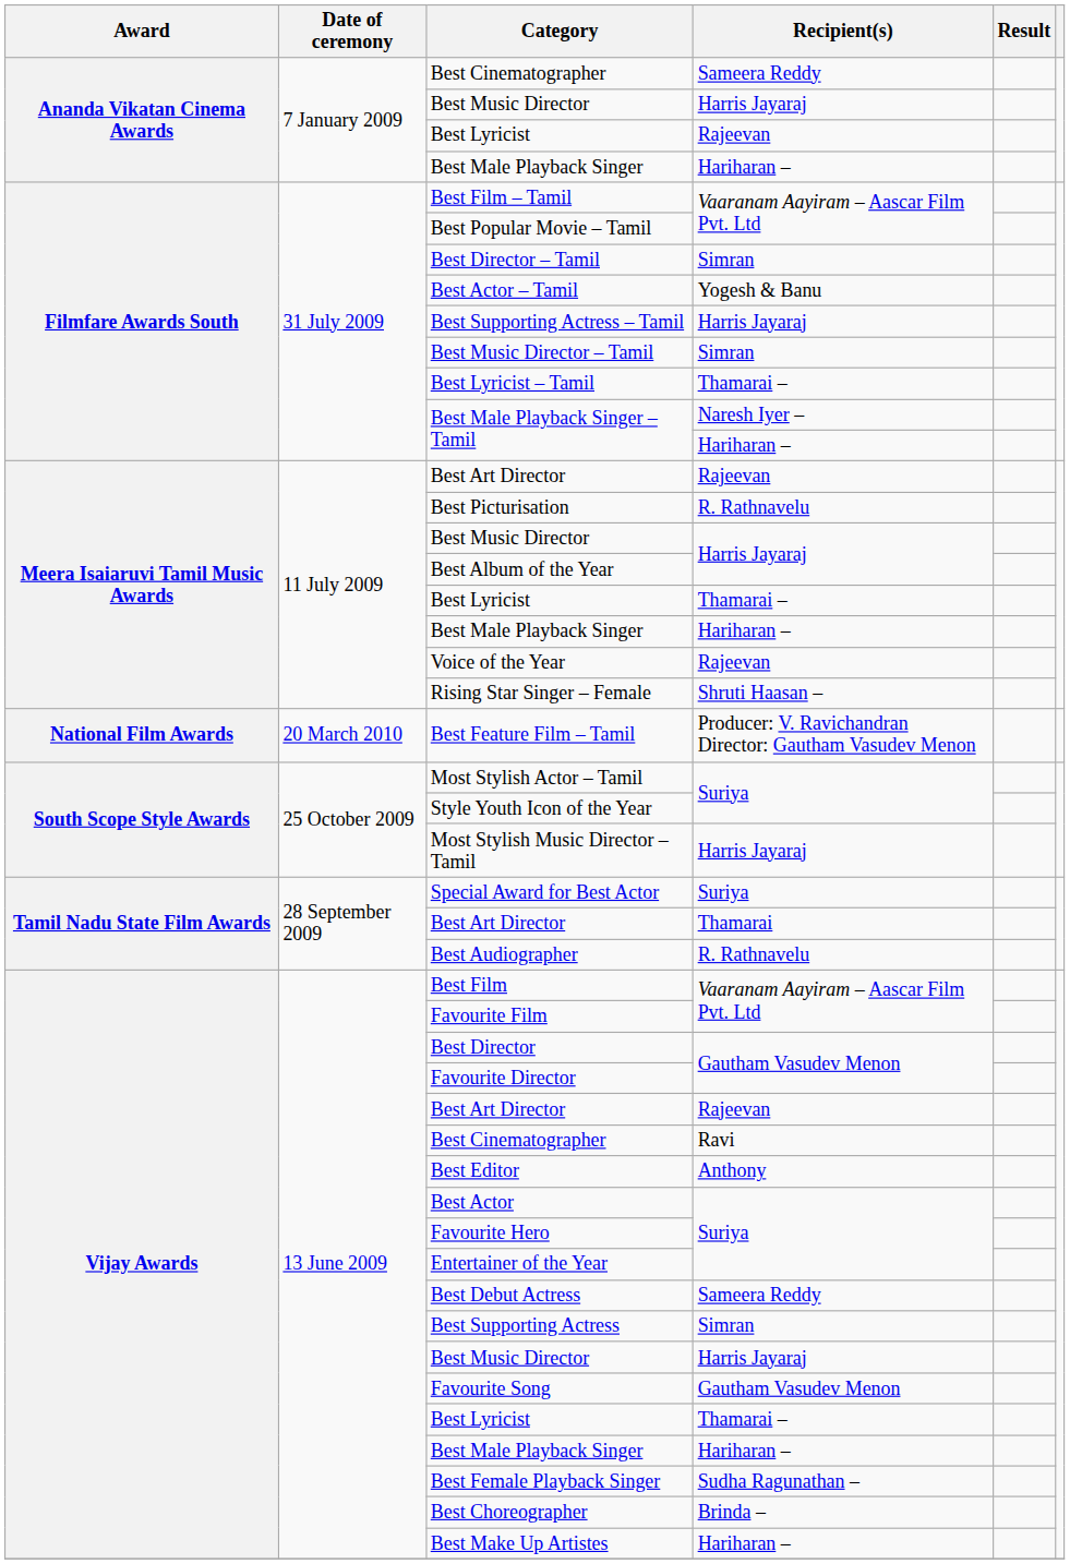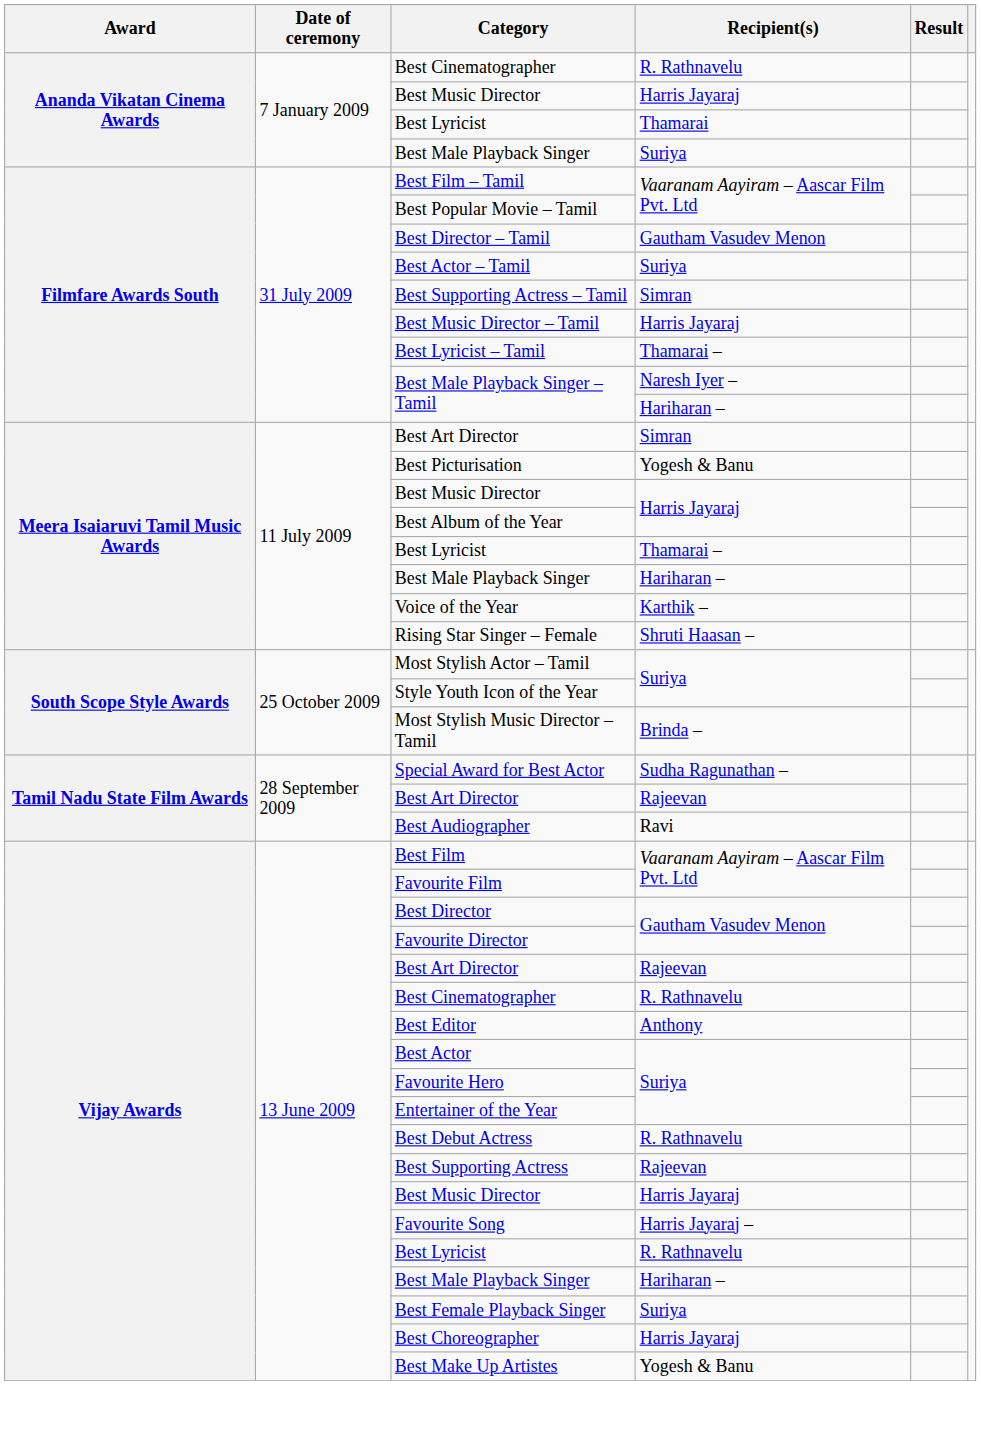Ananda Vikatan Cinema Awards / Best Cinematographer | Recipient(s): Sameera Reddy -> R. Rathnavelu
Ananda Vikatan Cinema Awards / Best Lyricist | Recipient(s): Rajeevan -> Thamarai
Ananda Vikatan Cinema Awards / Best Male Playback Singer | Recipient(s): Hariharan – -> Suriya
Best Director – Tamil | Recipient(s): Simran -> Gautham Vasudev Menon
Best Actor – Tamil | Recipient(s): Yogesh & Banu -> Suriya
Best Supporting Actress – Tamil | Recipient(s): Harris Jayaraj -> Simran
Best Music Director – Tamil | Recipient(s): Simran -> Harris Jayaraj
Meera Isaiaruvi Tamil Music Awards / Best Art Director | Recipient(s): Rajeevan -> Simran
Best Picturisation | Recipient(s): R. Rathnavelu -> Yogesh & Banu
Voice of the Year | Recipient(s): Rajeevan -> Karthik –
- row: National Film Awards | 20 March 2010 | Best Feature Film – Tamil | Producer: V. Ravichandran Director: Gautham Vasudev Menon
Most Stylish Music Director – Tamil | Recipient(s): Harris Jayaraj -> Brinda –
Special Award for Best Actor | Recipient(s): Suriya -> Sudha Ragunathan –
Tamil Nadu State Film Awards / Best Art Director | Recipient(s): Thamarai -> Rajeevan
Best Audiographer | Recipient(s): R. Rathnavelu -> Ravi
Vijay Awards / Best Cinematographer | Recipient(s): Ravi -> R. Rathnavelu
Best Debut Actress | Recipient(s): Sameera Reddy -> R. Rathnavelu
Best Supporting Actress | Recipient(s): Simran -> Rajeevan
Favourite Song | Recipient(s): Gautham Vasudev Menon -> Harris Jayaraj –
Vijay Awards / Best Lyricist | Recipient(s): Thamarai – -> R. Rathnavelu
Best Female Playback Singer | Recipient(s): Sudha Ragunathan – -> Suriya
Best Choreographer | Recipient(s): Brinda – -> Harris Jayaraj
Best Make Up Artistes | Recipient(s): Hariharan – -> Yogesh & Banu
